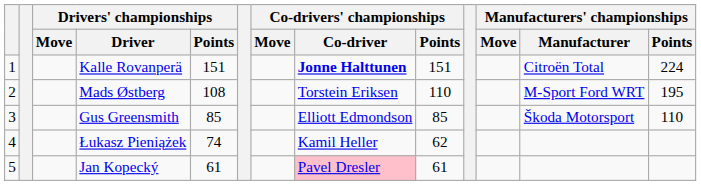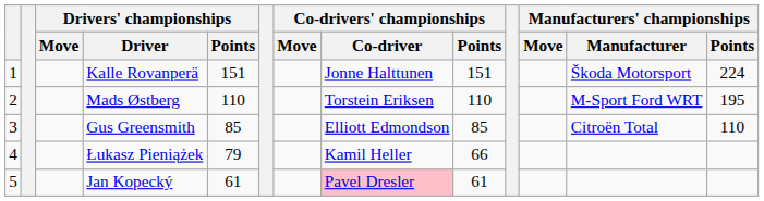Kalle Rovanperä | Co-drivers' championships / Co-driver: bold -> normal
Kalle Rovanperä | Manufacturers' championships / Manufacturer: Citroën Total -> Škoda Motorsport
Mads Østberg | Drivers' championships / Points: 108 -> 110
Gus Greensmith | Manufacturers' championships / Manufacturer: Škoda Motorsport -> Citroën Total
Łukasz Pieniążek | Drivers' championships / Points: 74 -> 79
Łukasz Pieniążek | Co-drivers' championships / Points: 62 -> 66
